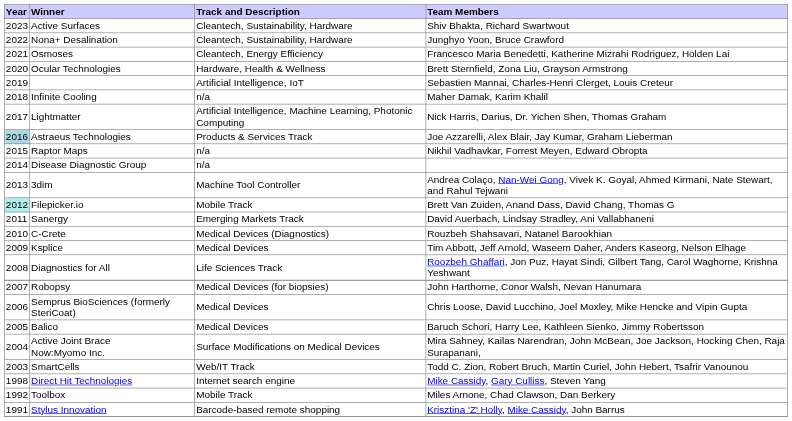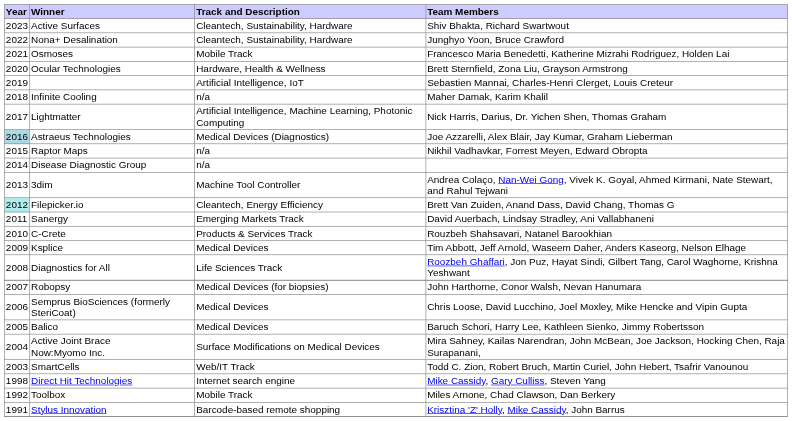Osmoses | Track and Description: Cleantech, Energy Efficiency -> Mobile Track
Astraeus Technologies | Track and Description: Products & Services Track -> Medical Devices (Diagnostics)
Filepicker.io | Track and Description: Mobile Track -> Cleantech, Energy Efficiency
C-Crete | Track and Description: Medical Devices (Diagnostics) -> Products & Services Track
